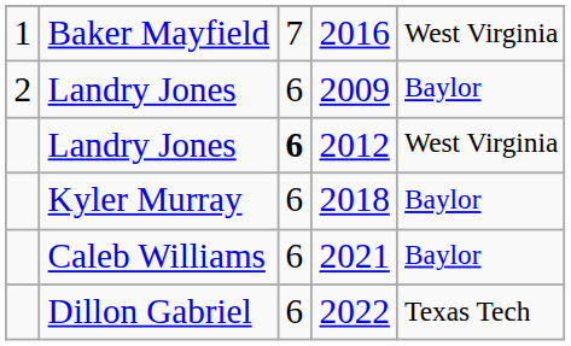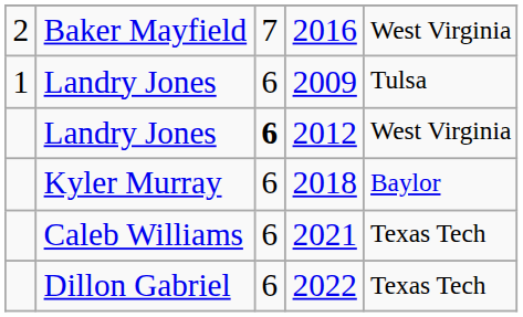2016 | column 1: 1 -> 2
2009 | column 1: 2 -> 1
2009 | column 5: Baylor -> Tulsa
2021 | column 5: Baylor -> Texas Tech
